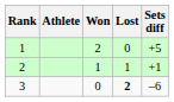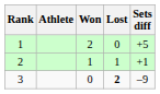3 | Sets diff: –6 -> –9
